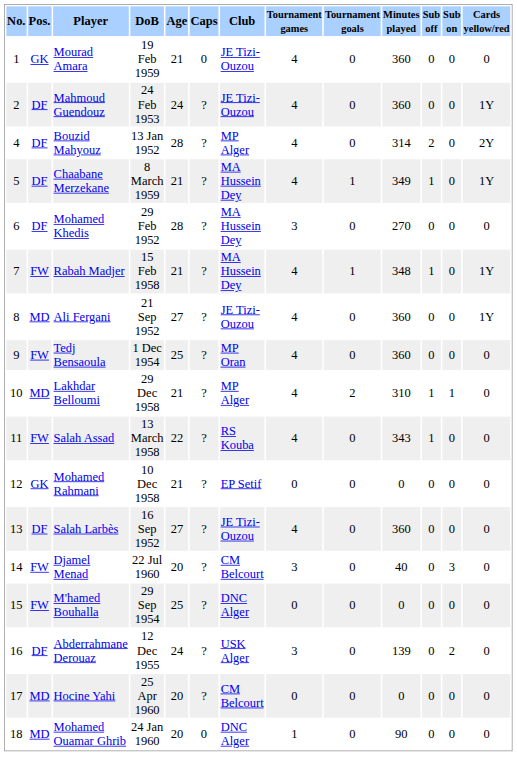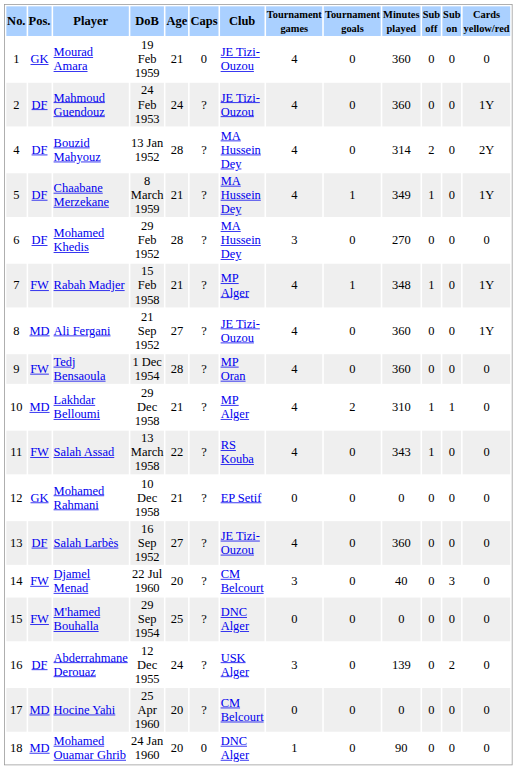Bouzid Mahyouz | Club: MP Alger -> MA Hussein Dey
Rabah Madjer | Club: MA Hussein Dey -> MP Alger
Tedj Bensaoula | Age: 25 -> 28
